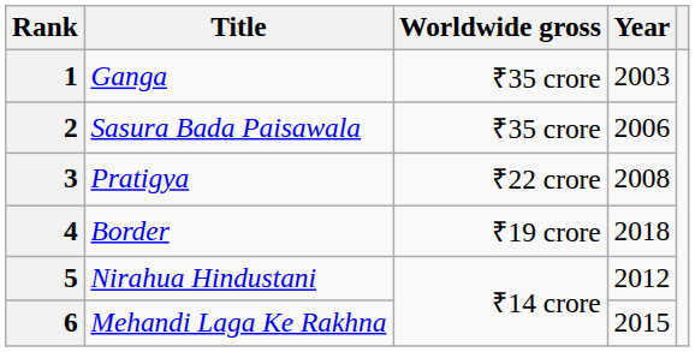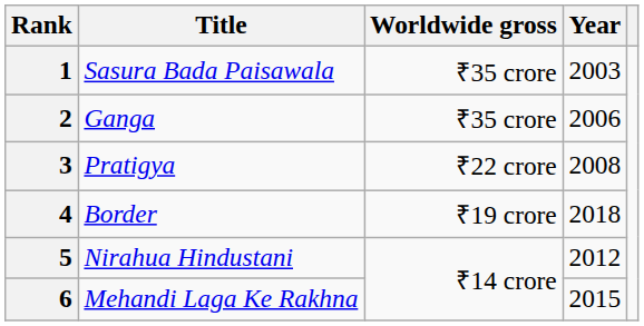1 | Title: Ganga -> Sasura Bada Paisawala
2 | Title: Sasura Bada Paisawala -> Ganga
